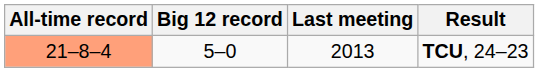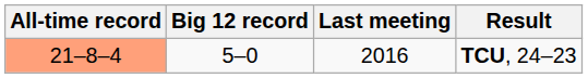TCU, 24–23 | Last meeting: 2013 -> 2016
